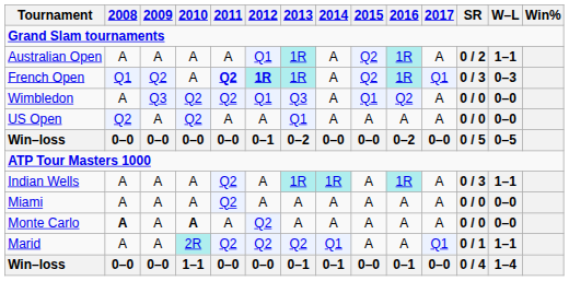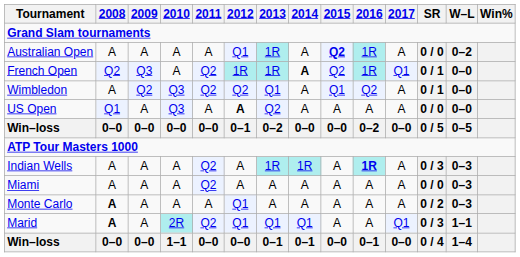Australian Open | 2015: normal -> bold
Australian Open | SR: 0 / 2 -> 0 / 0
Australian Open | W–L: 1–1 -> 0–2
French Open | 2008: Q1 -> Q2
French Open | 2009: Q2 -> Q3
French Open | 2011: bold -> normal
French Open | 2012: bold -> normal
French Open | 2014: normal -> bold
French Open | SR: 0 / 3 -> 0 / 1
French Open | W–L: 0–3 -> 0–0
Wimbledon | 2009: Q3 -> Q2
Wimbledon | 2010: Q2 -> Q3
Wimbledon | 2012: Q1 -> Q2
Wimbledon | 2013: Q3 -> Q1
Wimbledon | SR: 0 / 0 -> 0 / 1
US Open | 2008: Q2 -> Q1
US Open | 2010: Q2 -> Q3
US Open | 2012: normal -> bold
US Open | 2013: Q1 -> Q2
Indian Wells | 2016: normal -> bold
Indian Wells | W–L: 1–1 -> 0–3
Miami | W–L: 0–0 -> 0–3
Monte Carlo | 2010: bold -> normal
Monte Carlo | 2012: Q2 -> Q1
Monte Carlo | SR: 0 / 0 -> 0 / 2
Monte Carlo | W–L: 0–0 -> 0–3
Marid | 2008: normal -> bold
Marid | 2012: Q2 -> Q1
Marid | 2013: Q2 -> Q1
Marid | SR: 0 / 1 -> 0 / 3
